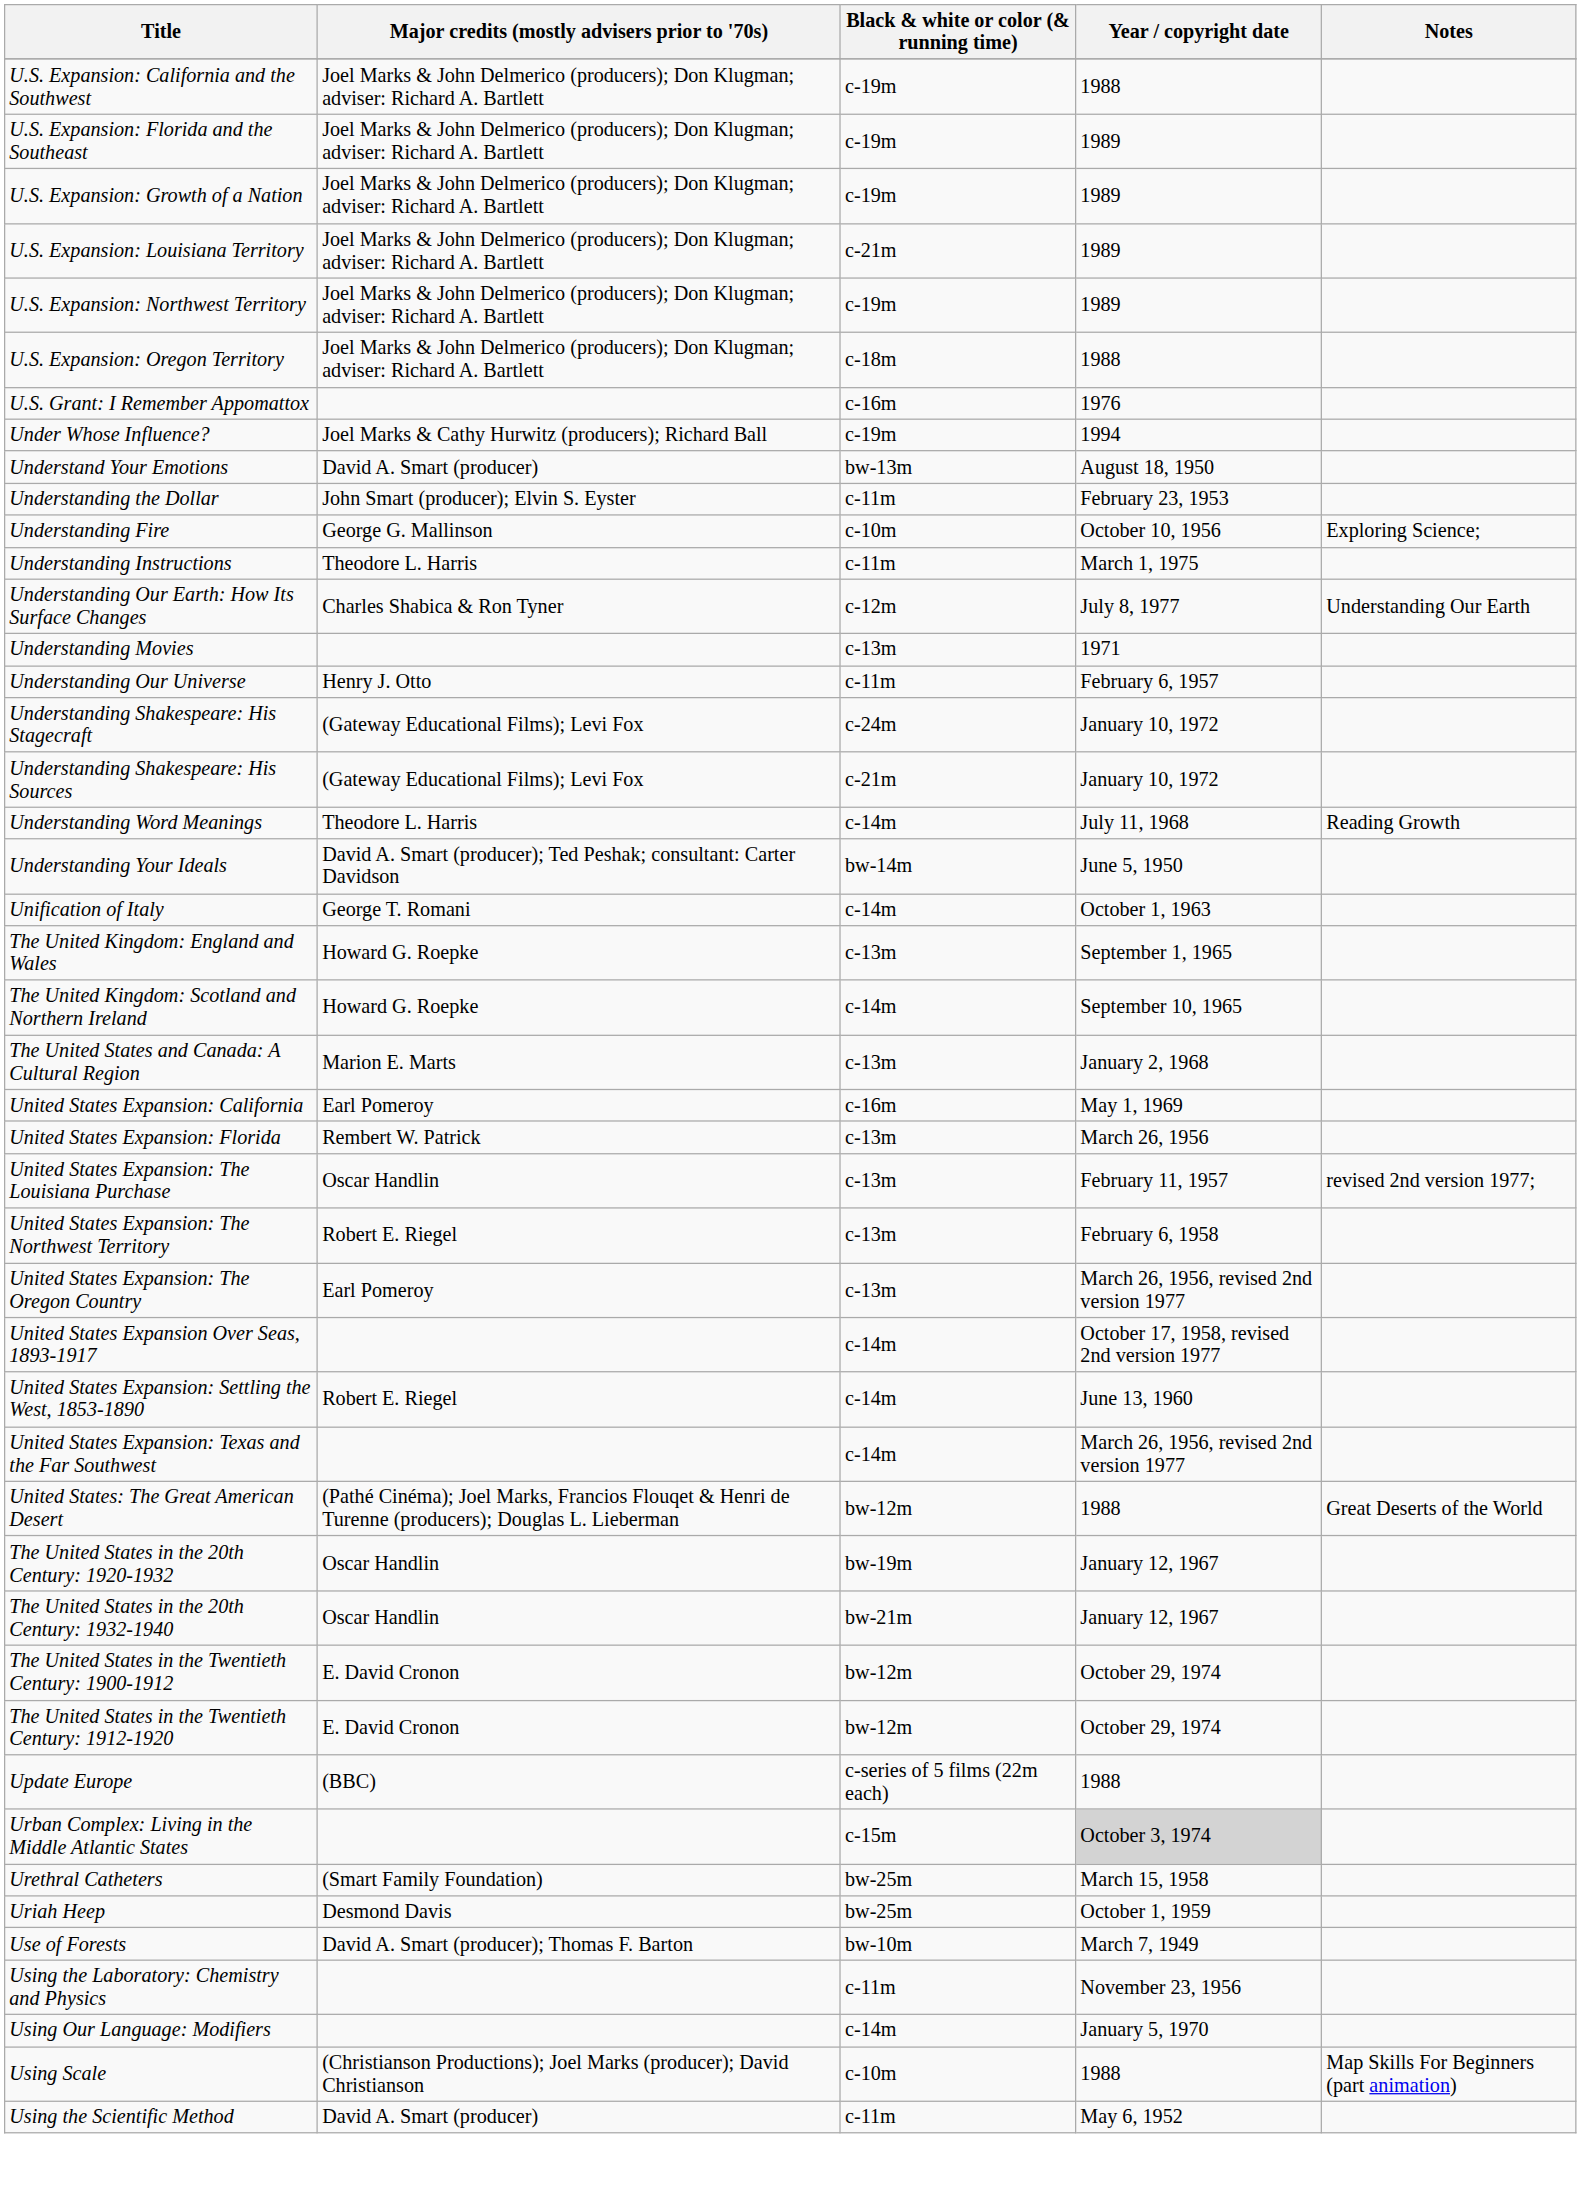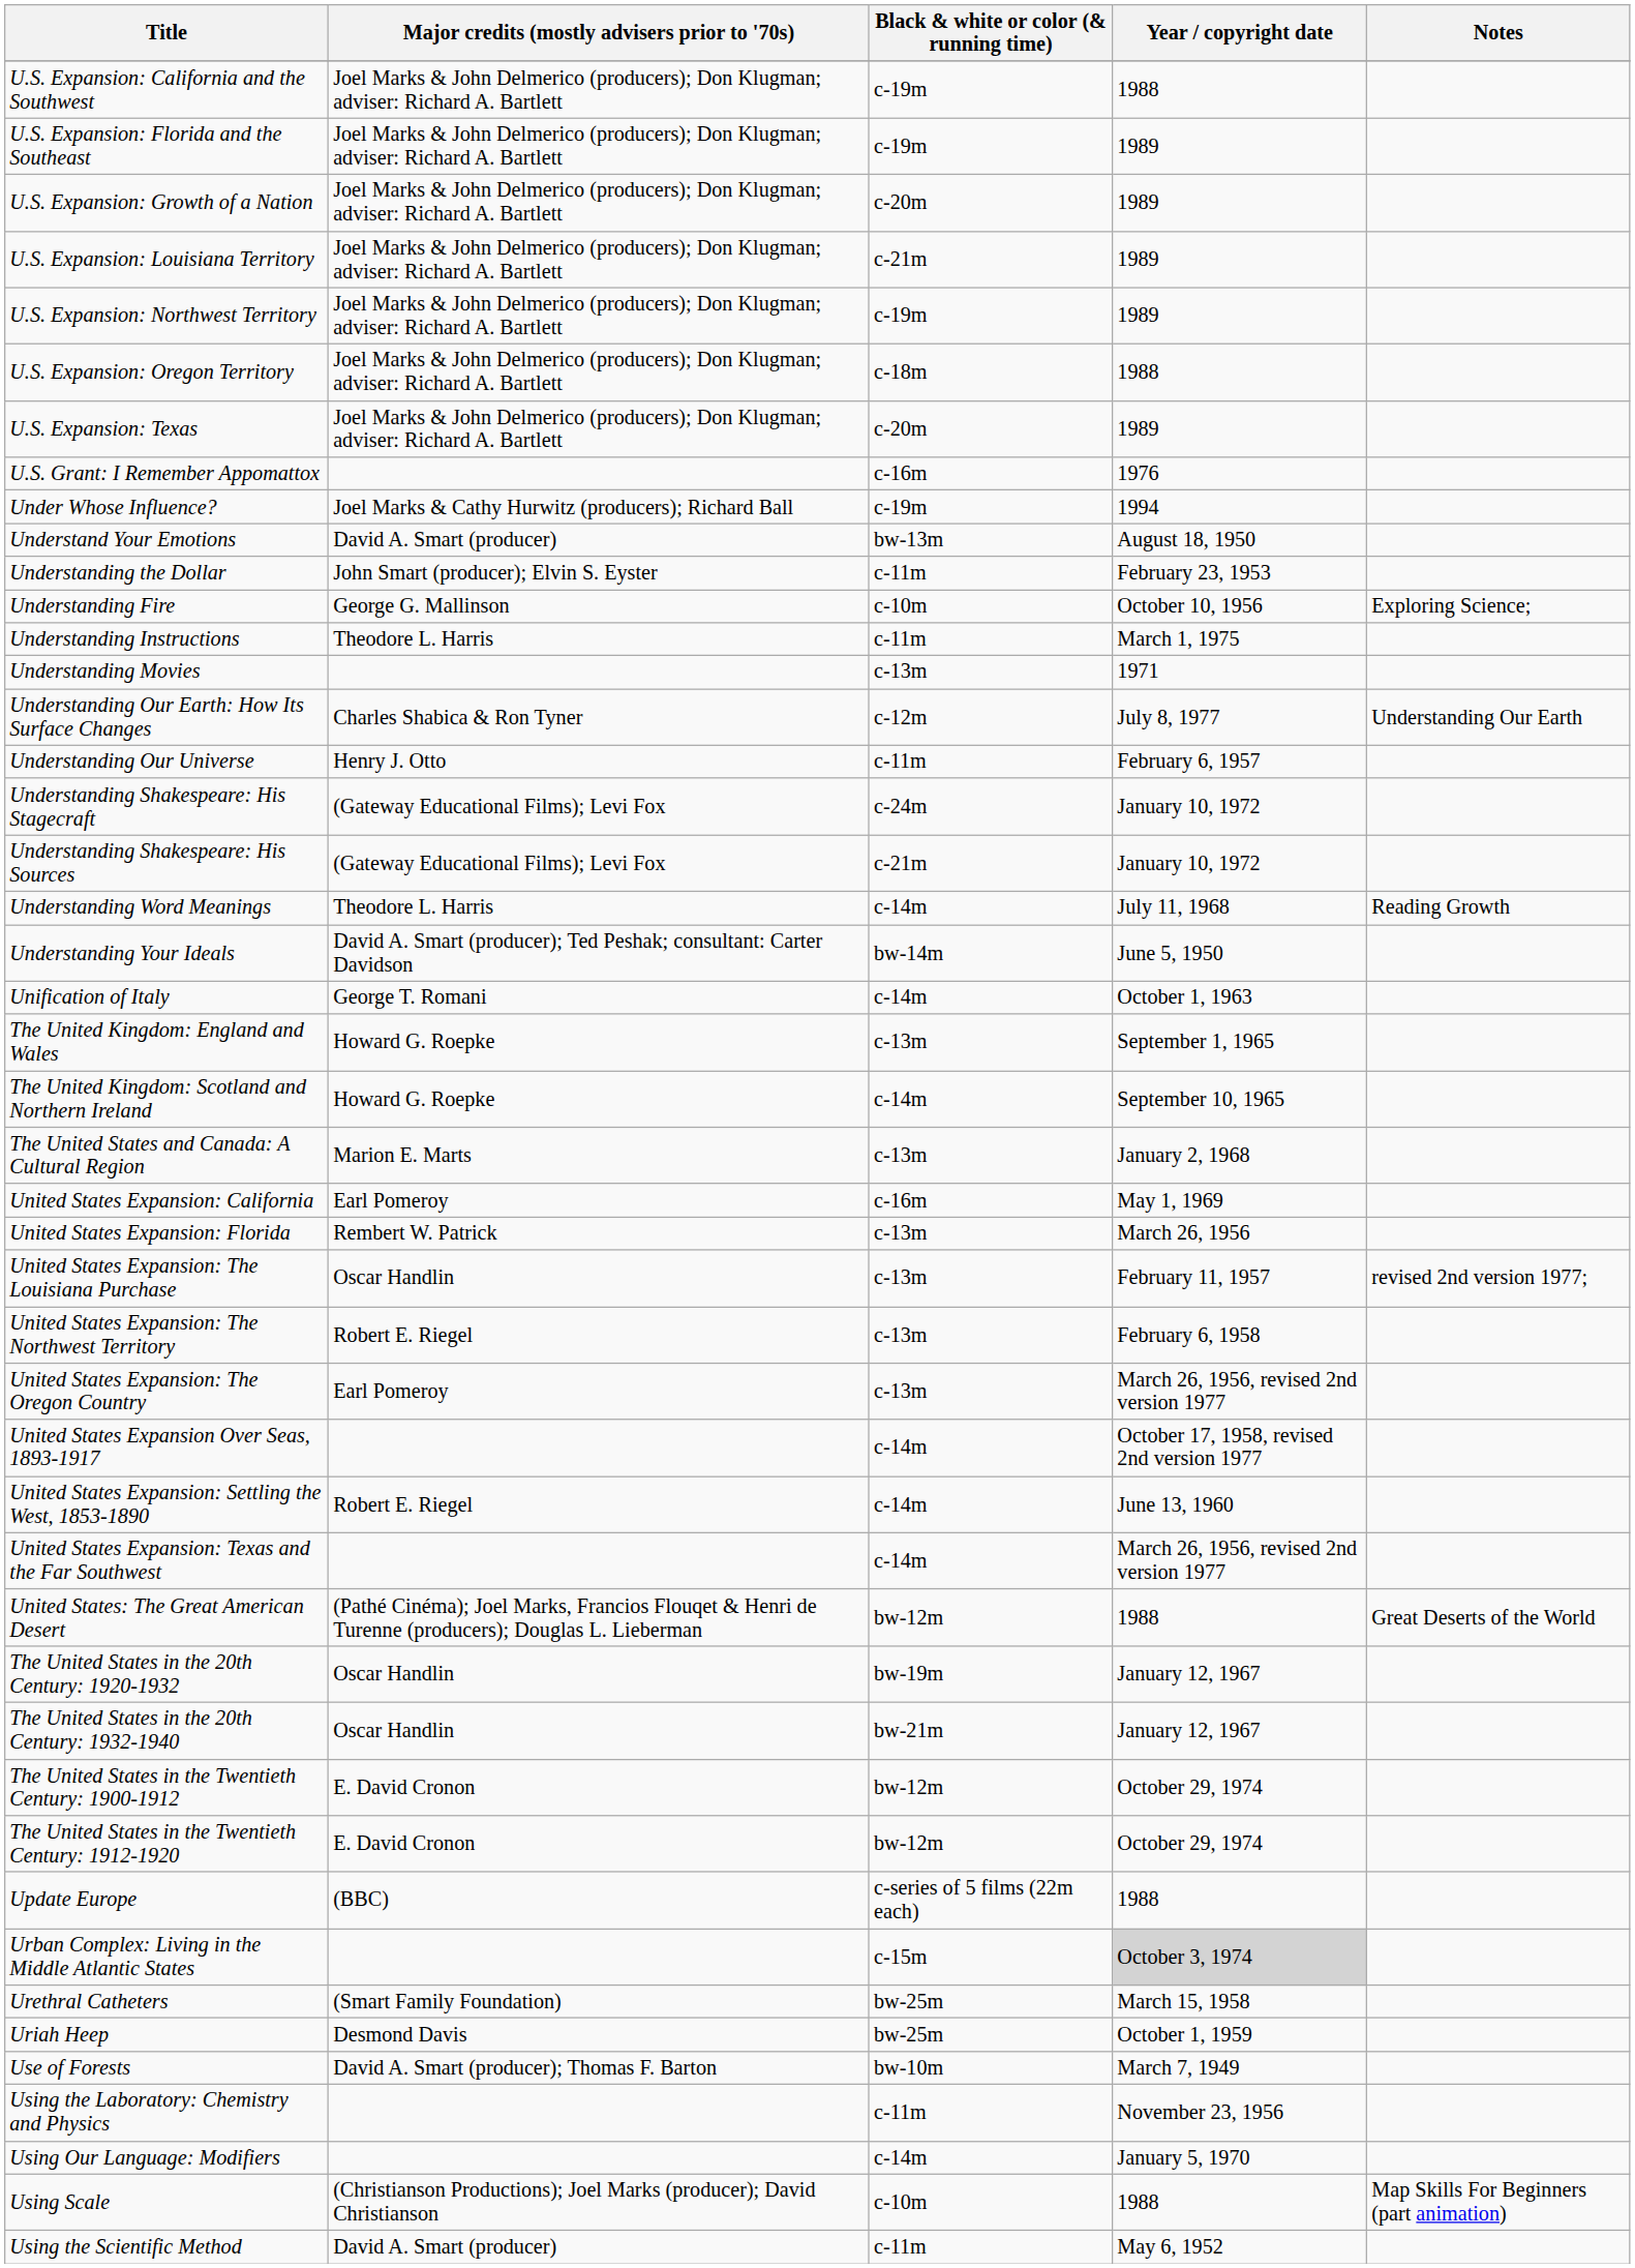U.S. Expansion: Growth of a Nation | Black & white or color (& running time): c-19m -> c-20m
+ row: U.S. Expansion: Texas | Joel Marks & John Delmerico (producers); Don Klugman; adviser: Richard A. Bartlett | c-20m | 1989
rows swapped: Understanding Movies <-> Understanding Our Earth: How Its Surface Changes
